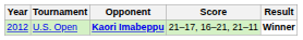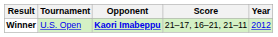columns swapped: Year <-> Result
